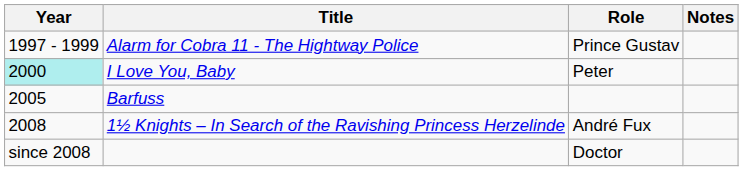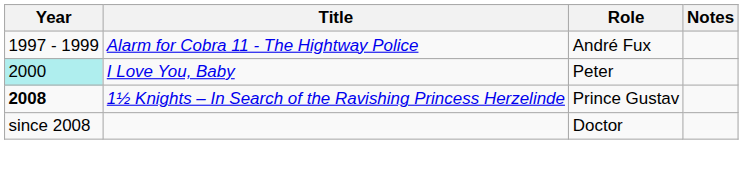Alarm for Cobra 11 - The Hightway Police | Role: Prince Gustav -> André Fux
- row: 2005 | Barfuss
1½ Knights – In Search of the Ravishing Princess Herzelinde | Year: normal -> bold
1½ Knights – In Search of the Ravishing Princess Herzelinde | Role: André Fux -> Prince Gustav
